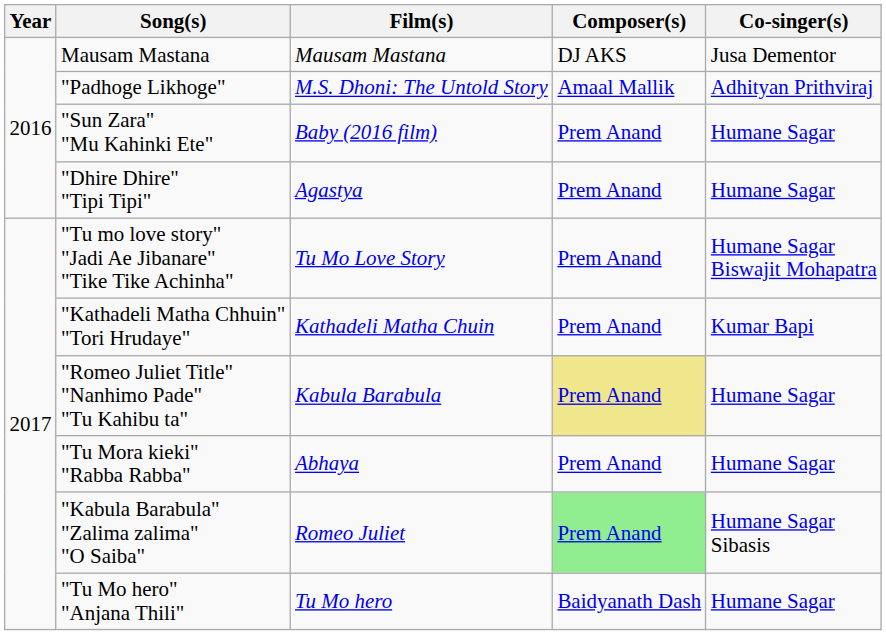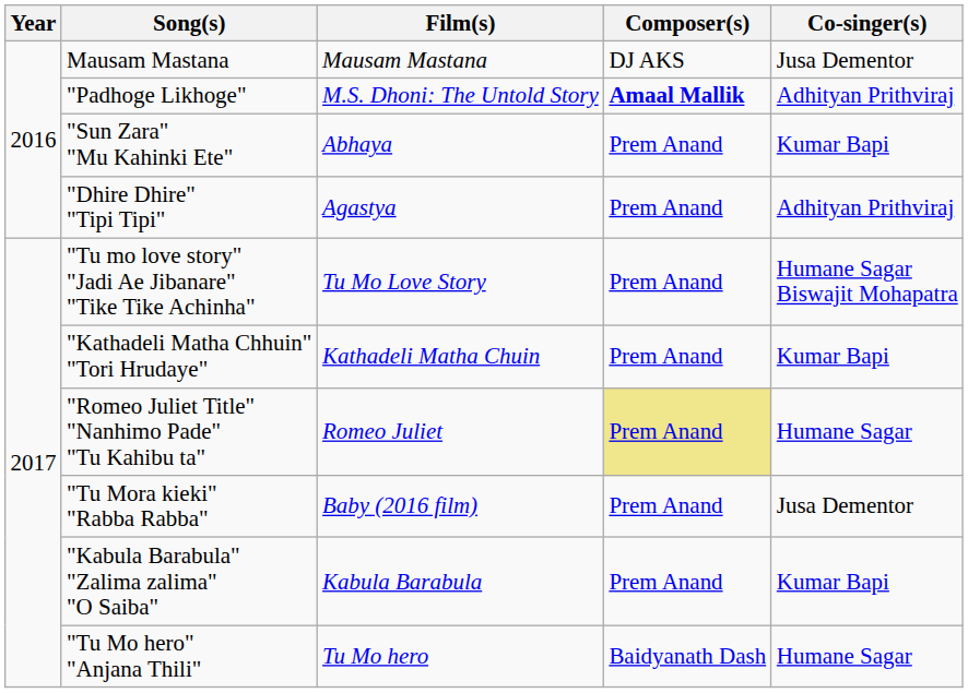"Padhoge Likhoge" | Composer(s): normal -> bold
"Sun Zara" "Mu Kahinki Ete" | Film(s): Baby (2016 film) -> Abhaya
"Sun Zara" "Mu Kahinki Ete" | Co-singer(s): Humane Sagar -> Kumar Bapi
"Dhire Dhire" "Tipi Tipi" | Co-singer(s): Humane Sagar -> Adhityan Prithviraj
"Romeo Juliet Title" "Nanhimo Pade" "Tu Kahibu ta" | Film(s): Kabula Barabula -> Romeo Juliet
"Tu Mora kieki" "Rabba Rabba" | Film(s): Abhaya -> Baby (2016 film)
"Tu Mora kieki" "Rabba Rabba" | Co-singer(s): Humane Sagar -> Jusa Dementor
"Kabula Barabula" "Zalima zalima" "O Saiba" | Film(s): Romeo Juliet -> Kabula Barabula
"Kabula Barabula" "Zalima zalima" "O Saiba" | Composer(s): lightgreen background -> no background
"Kabula Barabula" "Zalima zalima" "O Saiba" | Co-singer(s): Humane Sagar Sibasis -> Kumar Bapi
